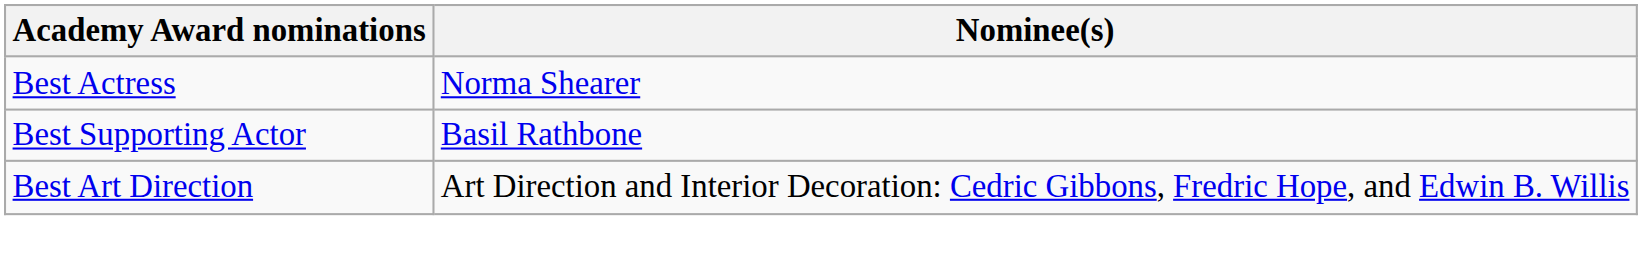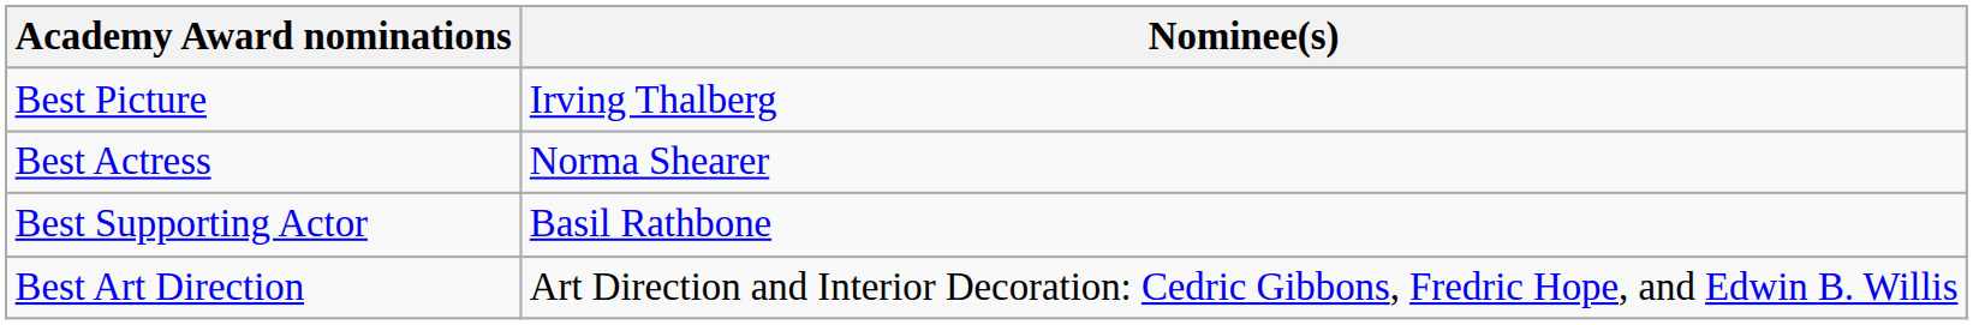+ row: Best Picture | Irving Thalberg
